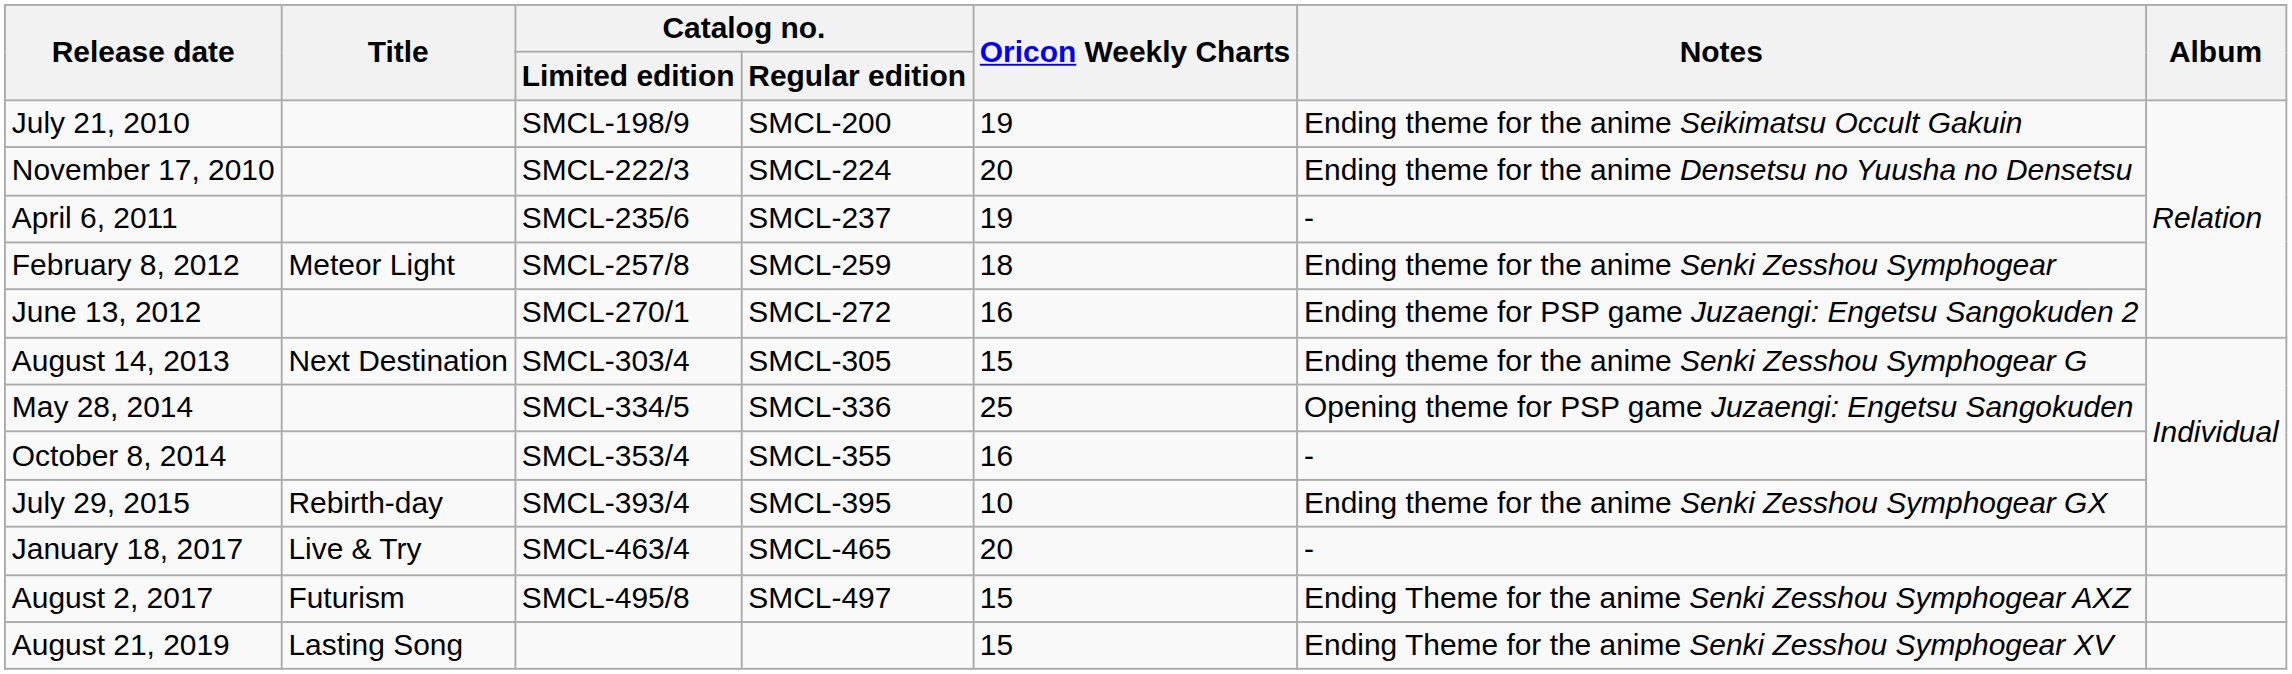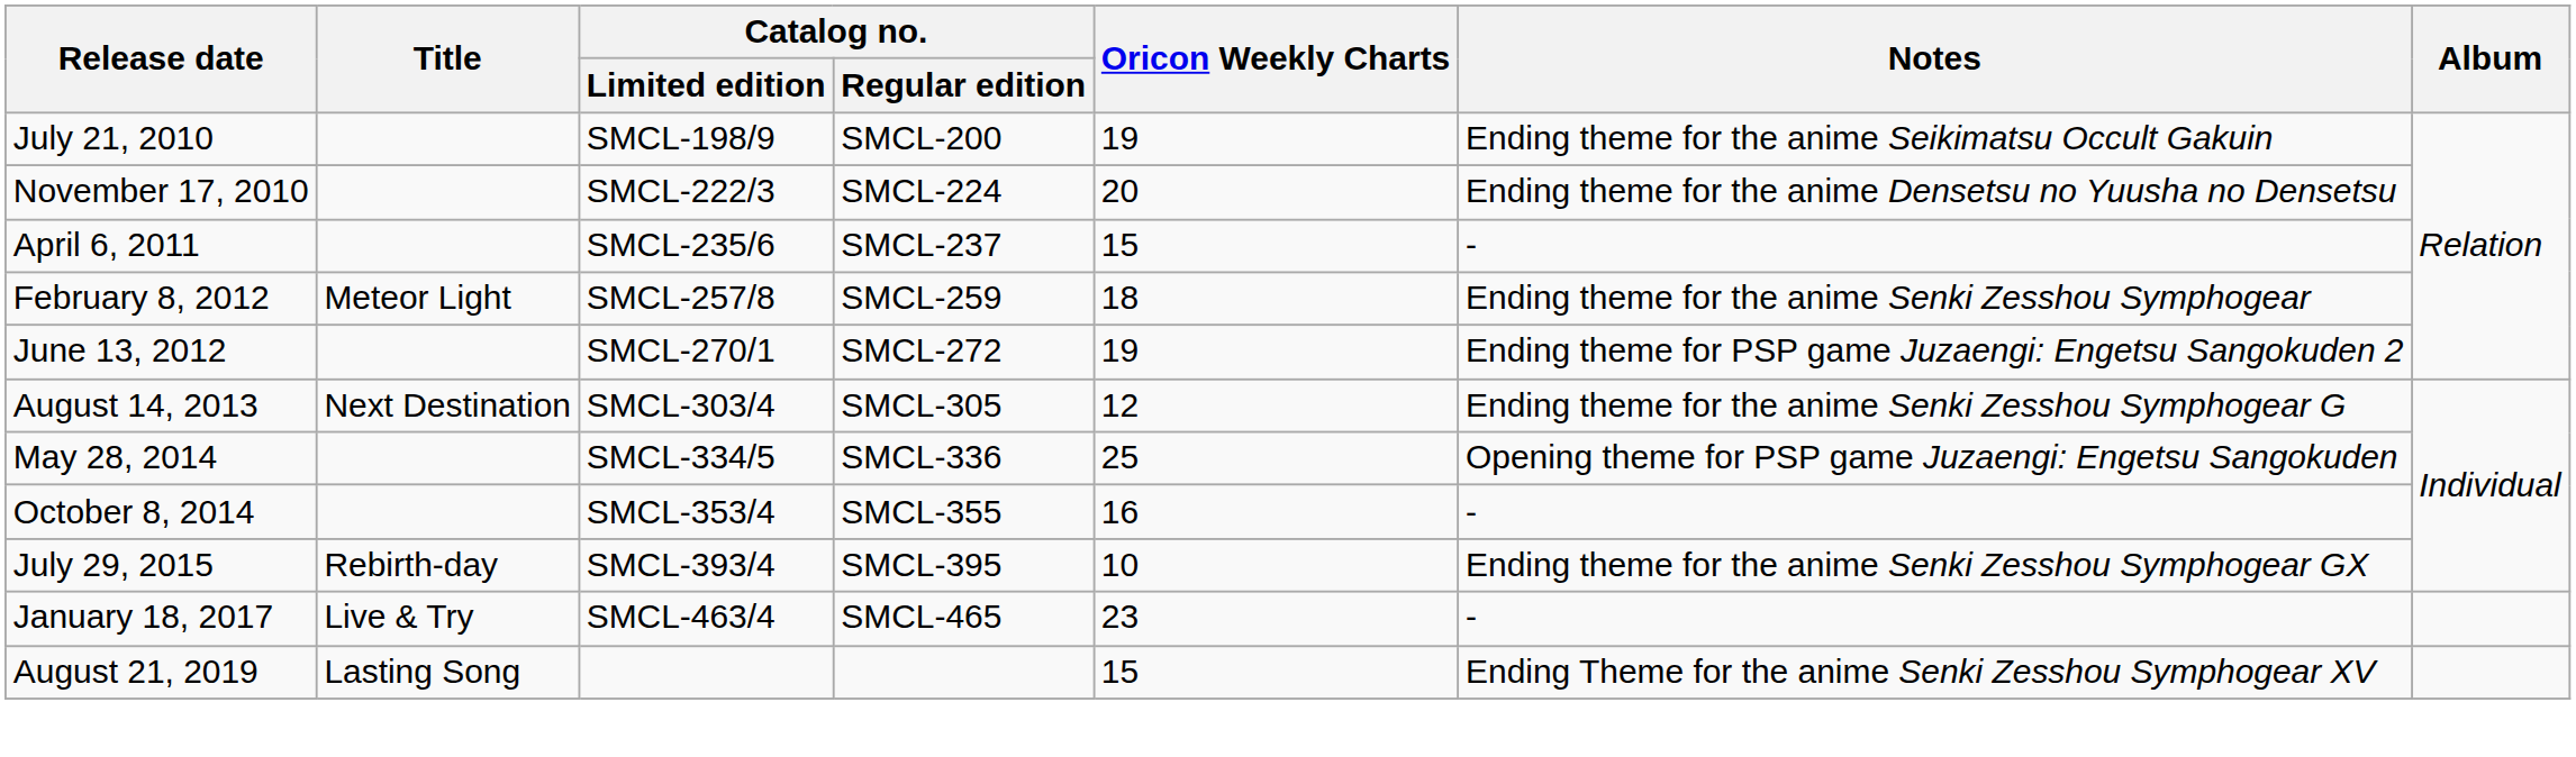April 6, 2011 | Oricon Weekly Charts: 19 -> 15
June 13, 2012 | Oricon Weekly Charts: 16 -> 19
August 14, 2013 | Oricon Weekly Charts: 15 -> 12
January 18, 2017 | Oricon Weekly Charts: 20 -> 23
- row: August 2, 2017 | Futurism | SMCL-495/8 | SMCL-497 | 15 | Ending Theme for the anime Senki Zesshou Symphogear AXZ
